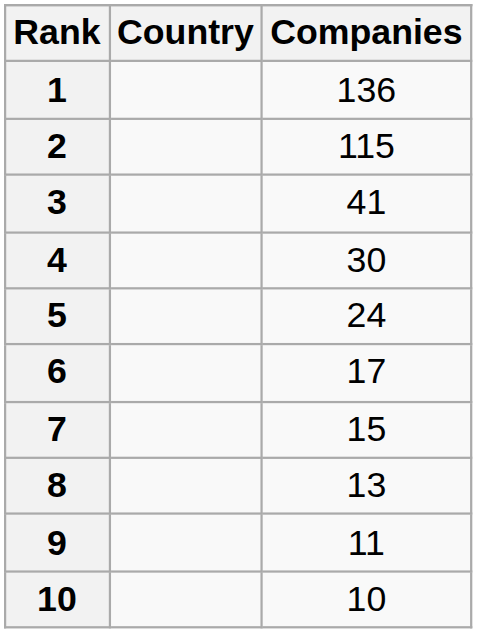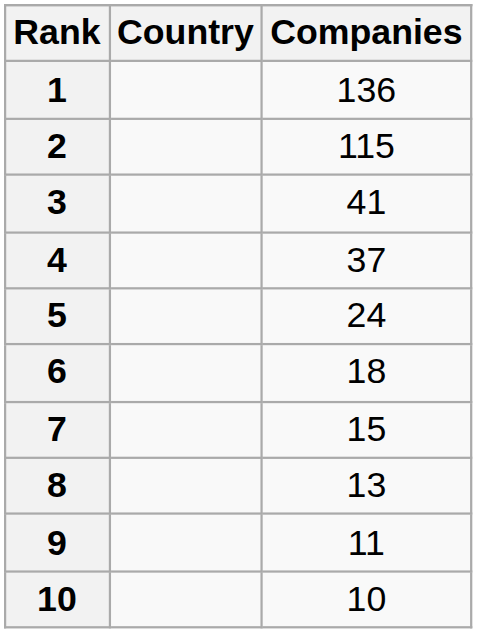4 | Companies: 30 -> 37
6 | Companies: 17 -> 18
